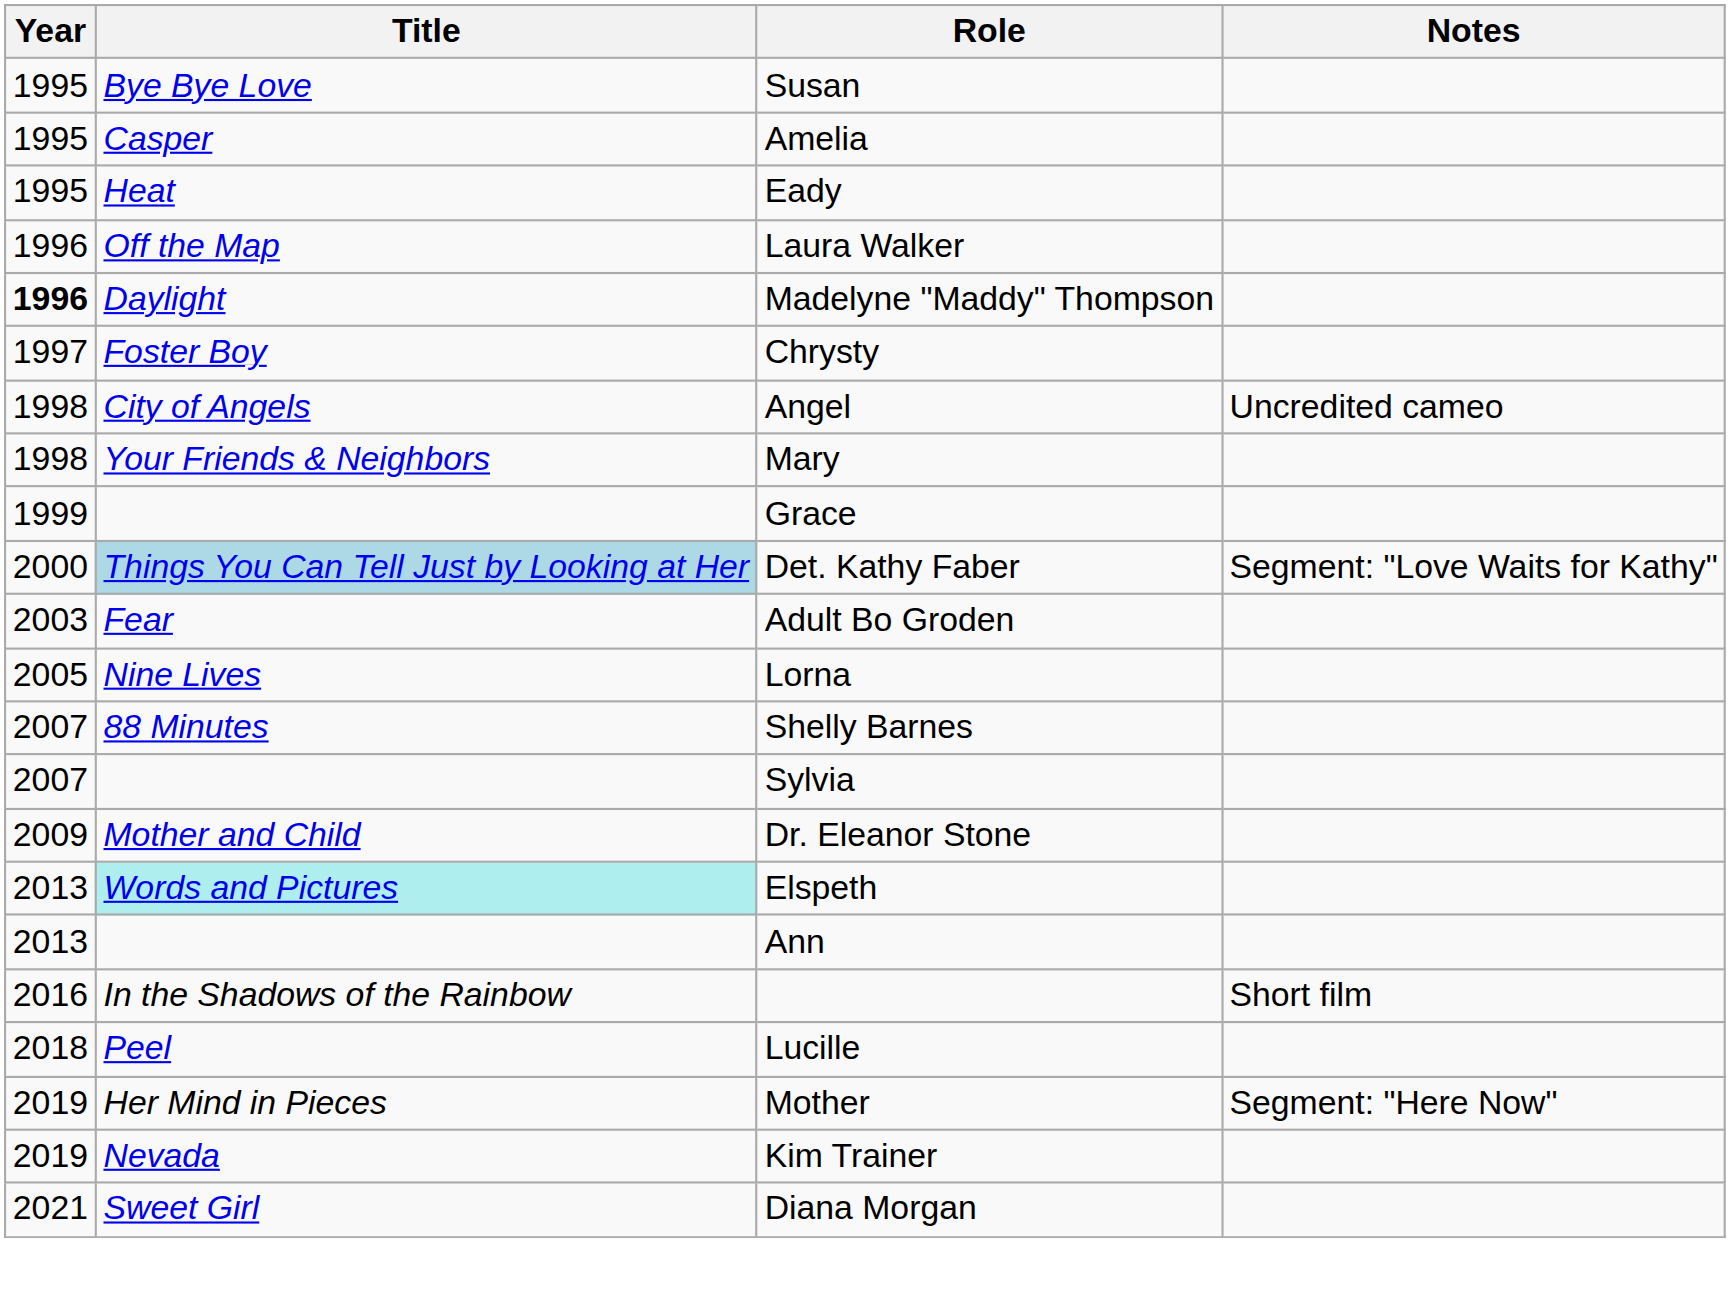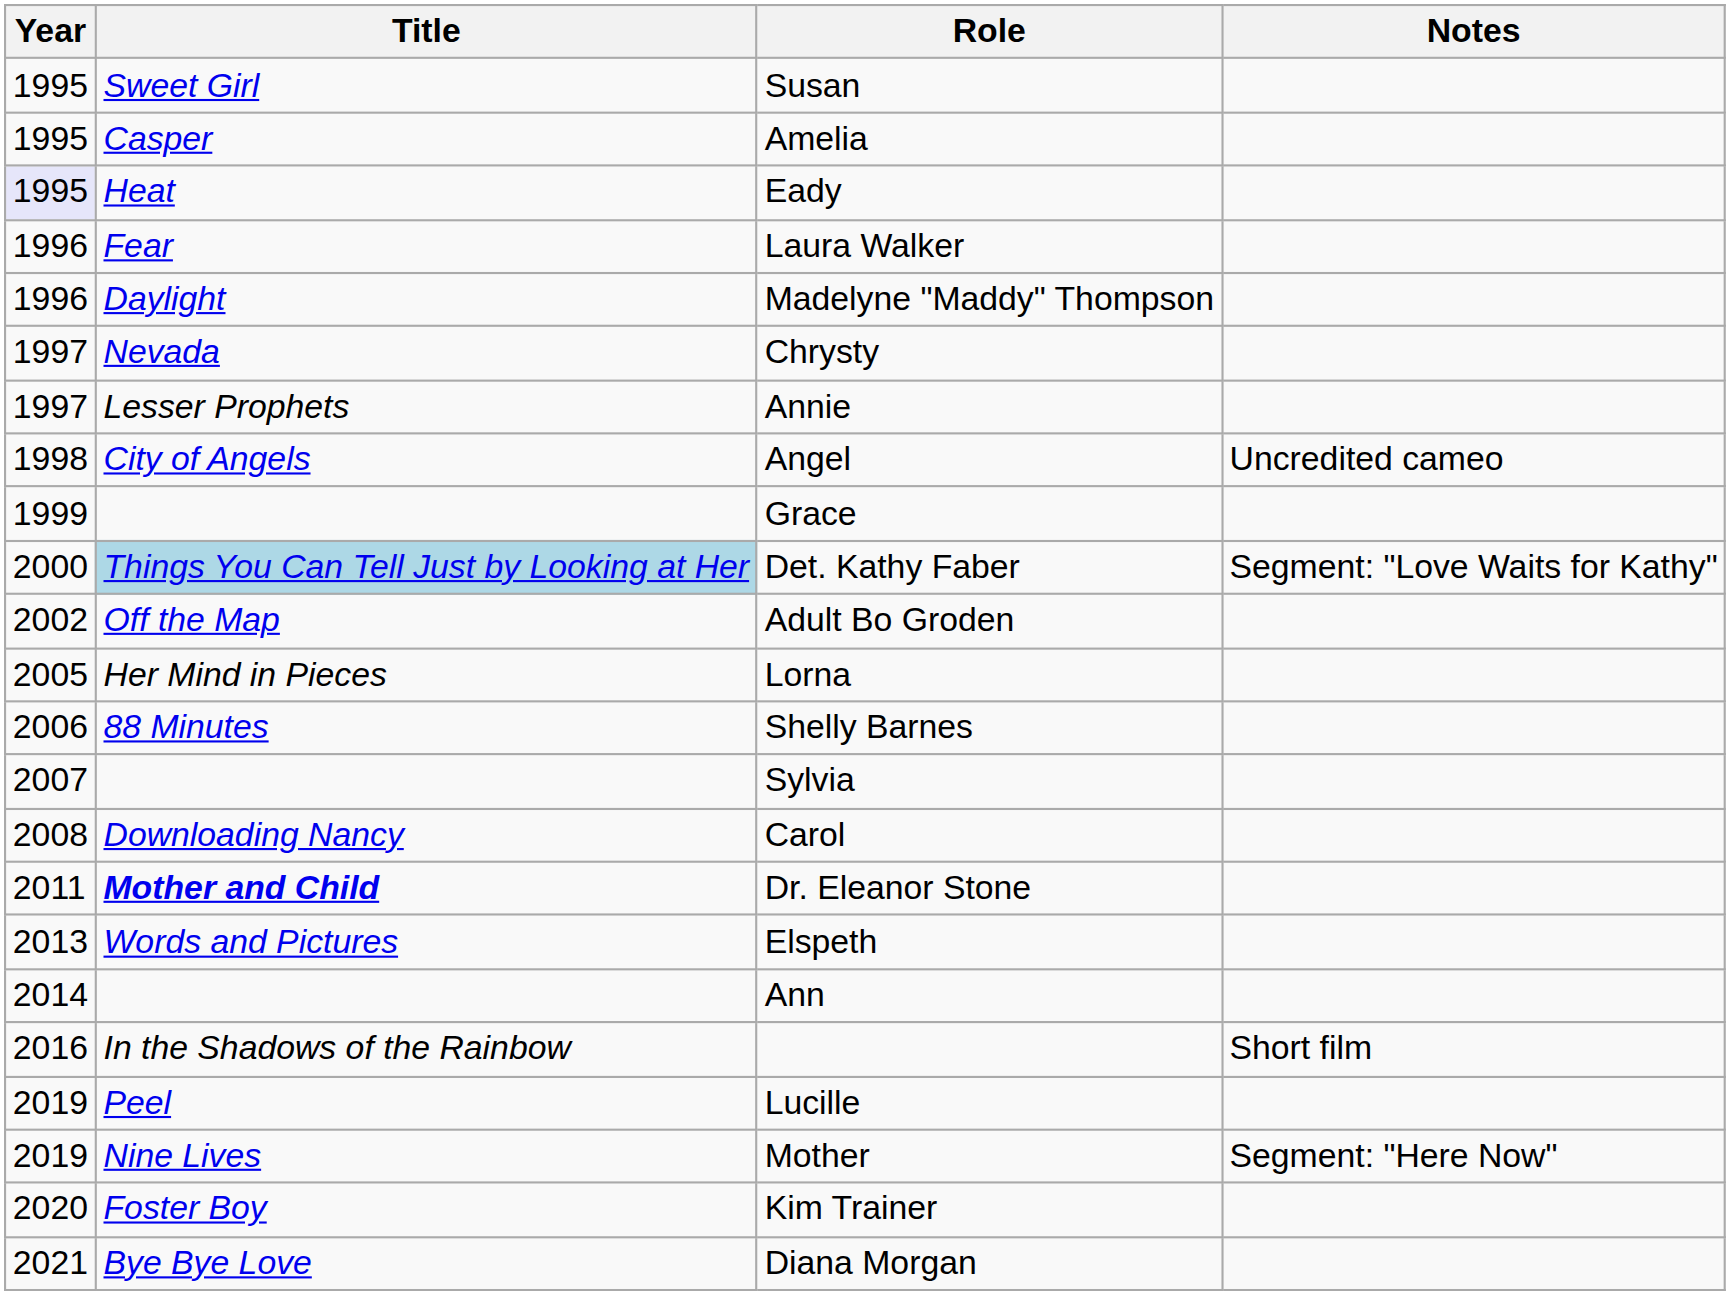Susan | Title: Bye Bye Love -> Sweet Girl
Eady | Year: no background -> lavender background
Laura Walker | Title: Off the Map -> Fear
Madelyne "Maddy" Thompson | Year: bold -> normal
Chrysty | Title: Foster Boy -> Nevada
+ row: 1997 | Lesser Prophets | Annie
- row: 1998 | Your Friends & Neighbors | Mary
Adult Bo Groden | Year: 2003 -> 2002
Adult Bo Groden | Title: Fear -> Off the Map
Lorna | Title: Nine Lives -> Her Mind in Pieces
Shelly Barnes | Year: 2007 -> 2006
+ row: 2008 | Downloading Nancy | Carol
Dr. Eleanor Stone | Year: 2009 -> 2011
Dr. Eleanor Stone | Title: normal -> bold
Elspeth | Title: paleturquoise background -> no background
Ann | Year: 2013 -> 2014
Lucille | Year: 2018 -> 2019
Mother | Title: Her Mind in Pieces -> Nine Lives
Kim Trainer | Year: 2019 -> 2020
Kim Trainer | Title: Nevada -> Foster Boy
Diana Morgan | Title: Sweet Girl -> Bye Bye Love
